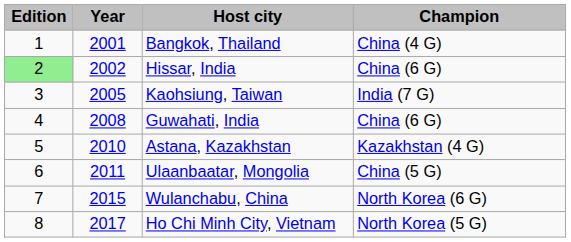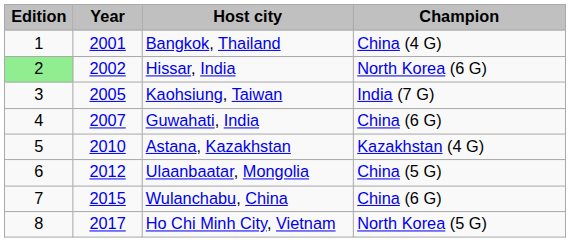Hissar, India | Champion: China (6 G) -> North Korea (6 G)
Guwahati, India | Year: 2008 -> 2007
Ulaanbaatar, Mongolia | Year: 2011 -> 2012
Wulanchabu, China | Champion: North Korea (6 G) -> China (6 G)
